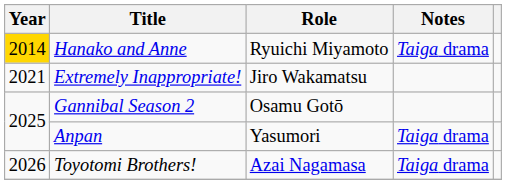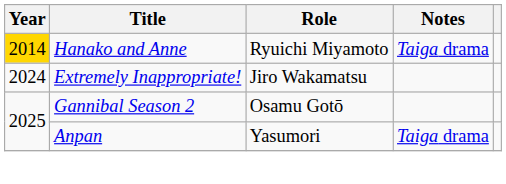Extremely Inappropriate! | Year: 2021 -> 2024
- row: 2026 | Toyotomi Brothers! | Azai Nagamasa | Taiga drama
